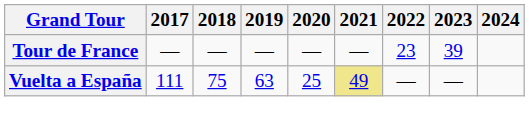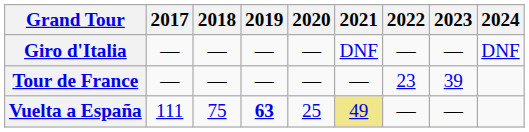+ row: Giro d'Italia | — | — | — | — | DNF | — | — | DNF
Vuelta a España | 2019: normal -> bold
